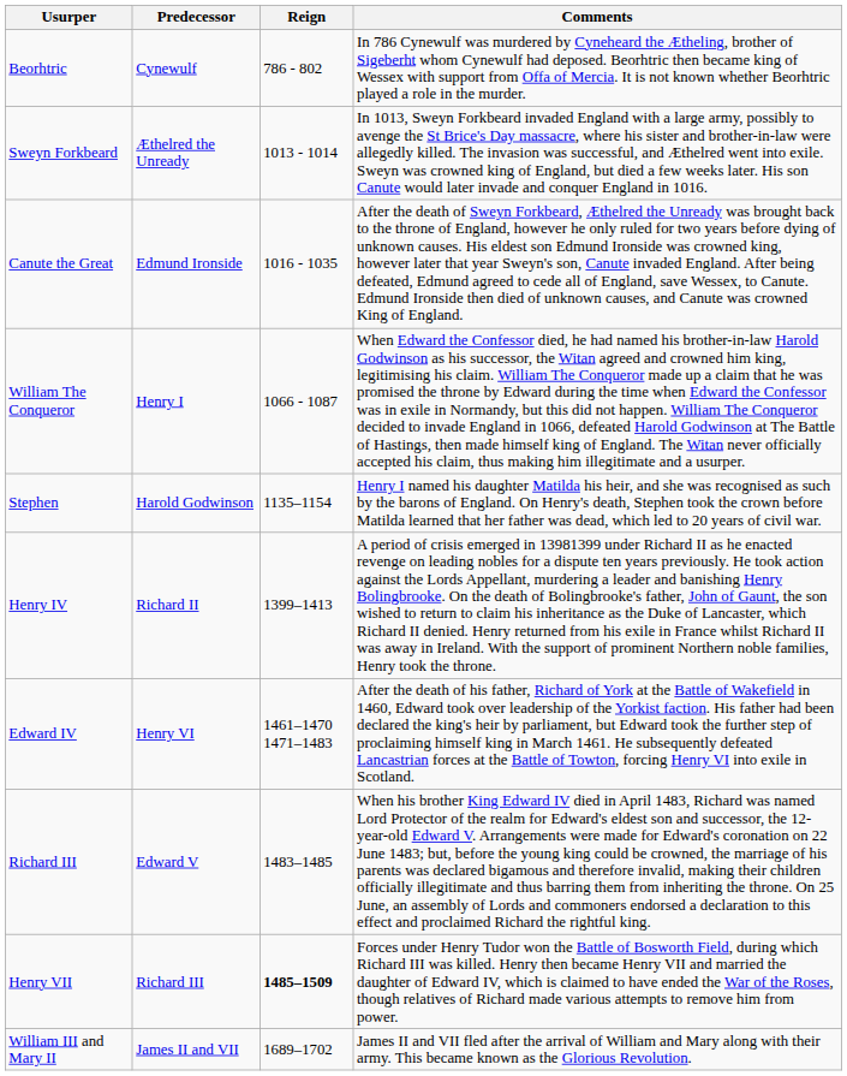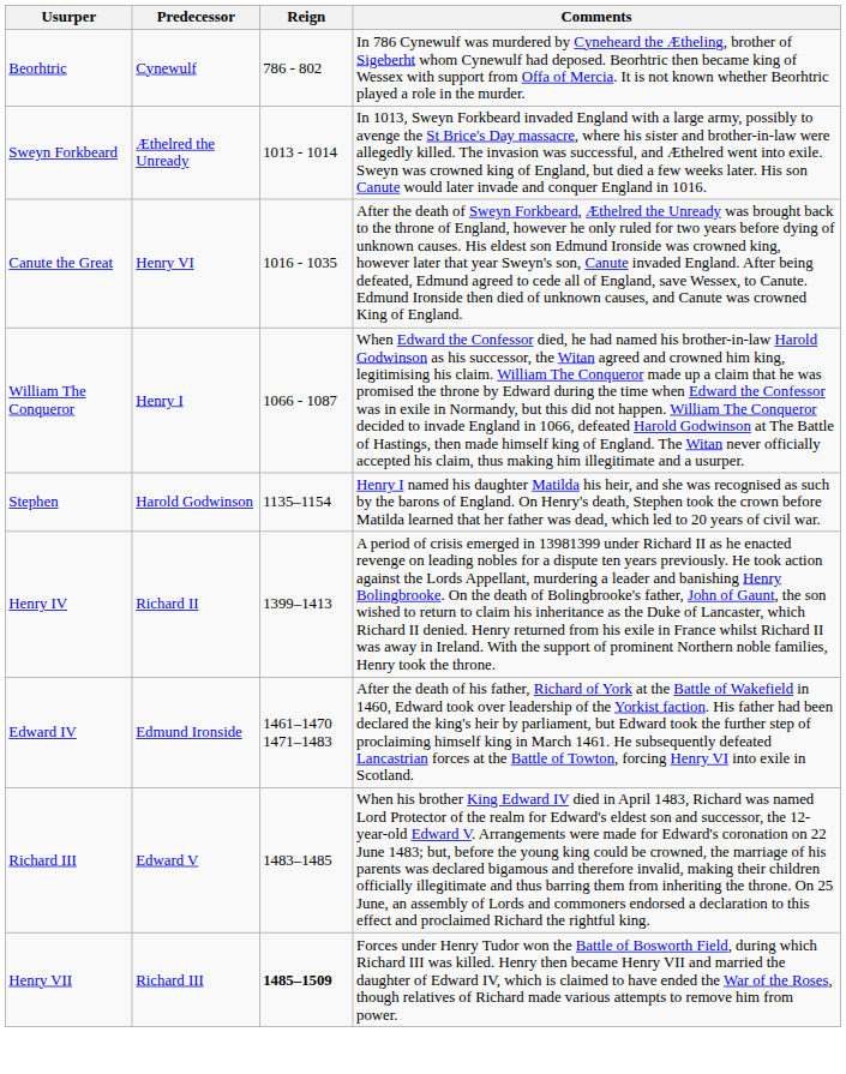Canute the Great | Predecessor: Edmund Ironside -> Henry VI
Edward IV | Predecessor: Henry VI -> Edmund Ironside
- row: William III and Mary II | James II and VII | 1689–1702 | James II and VII fled after the arrival of William and Mary along with their army. This became known as the Glorious Revolution.
